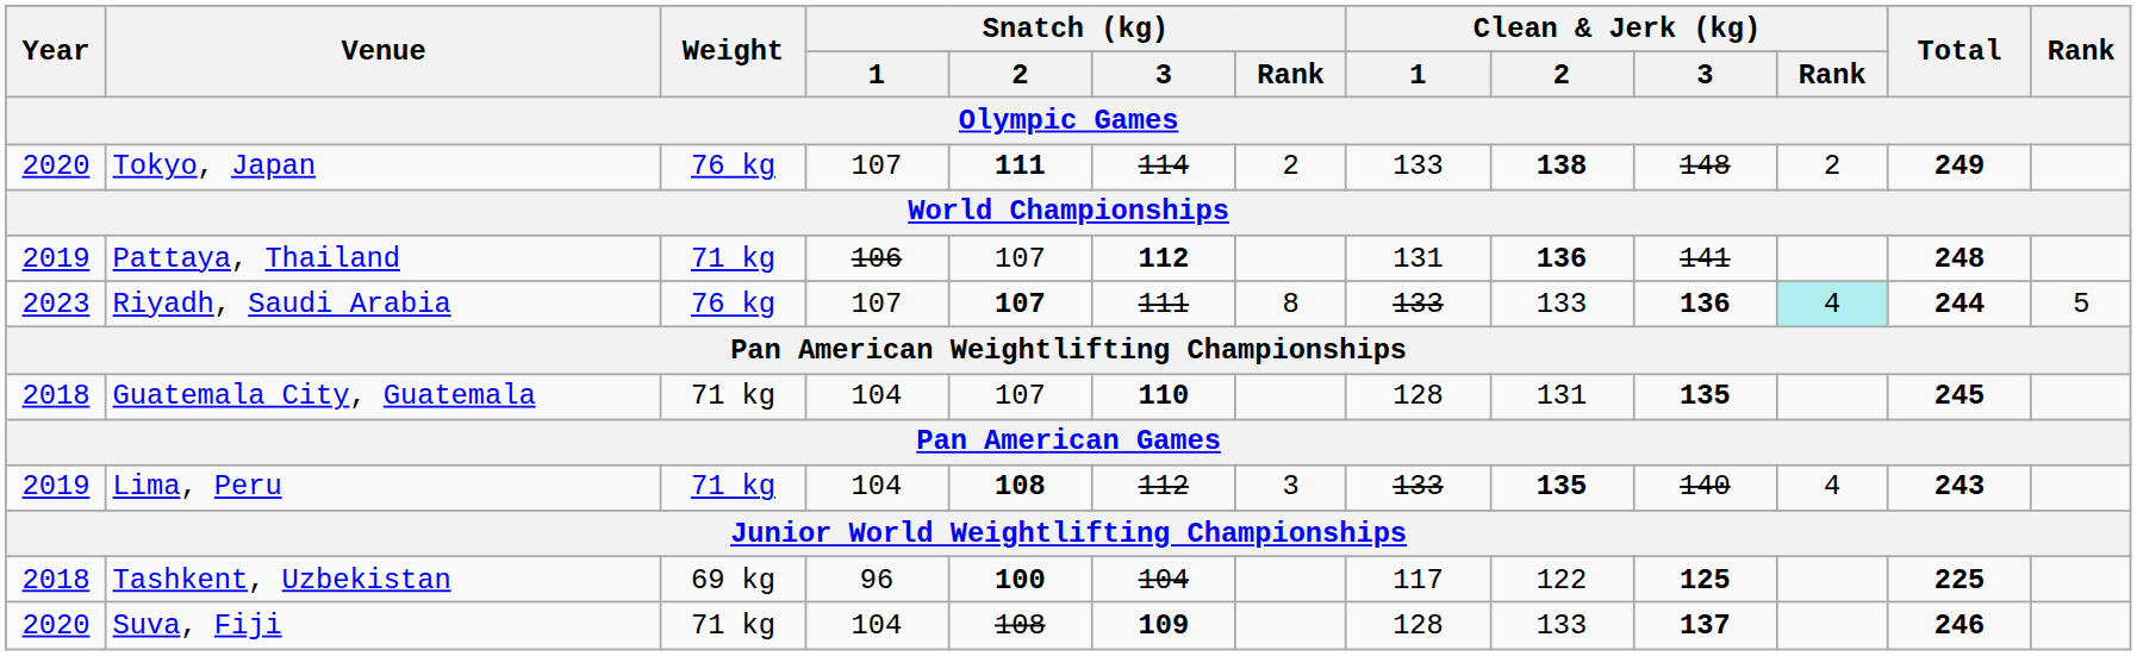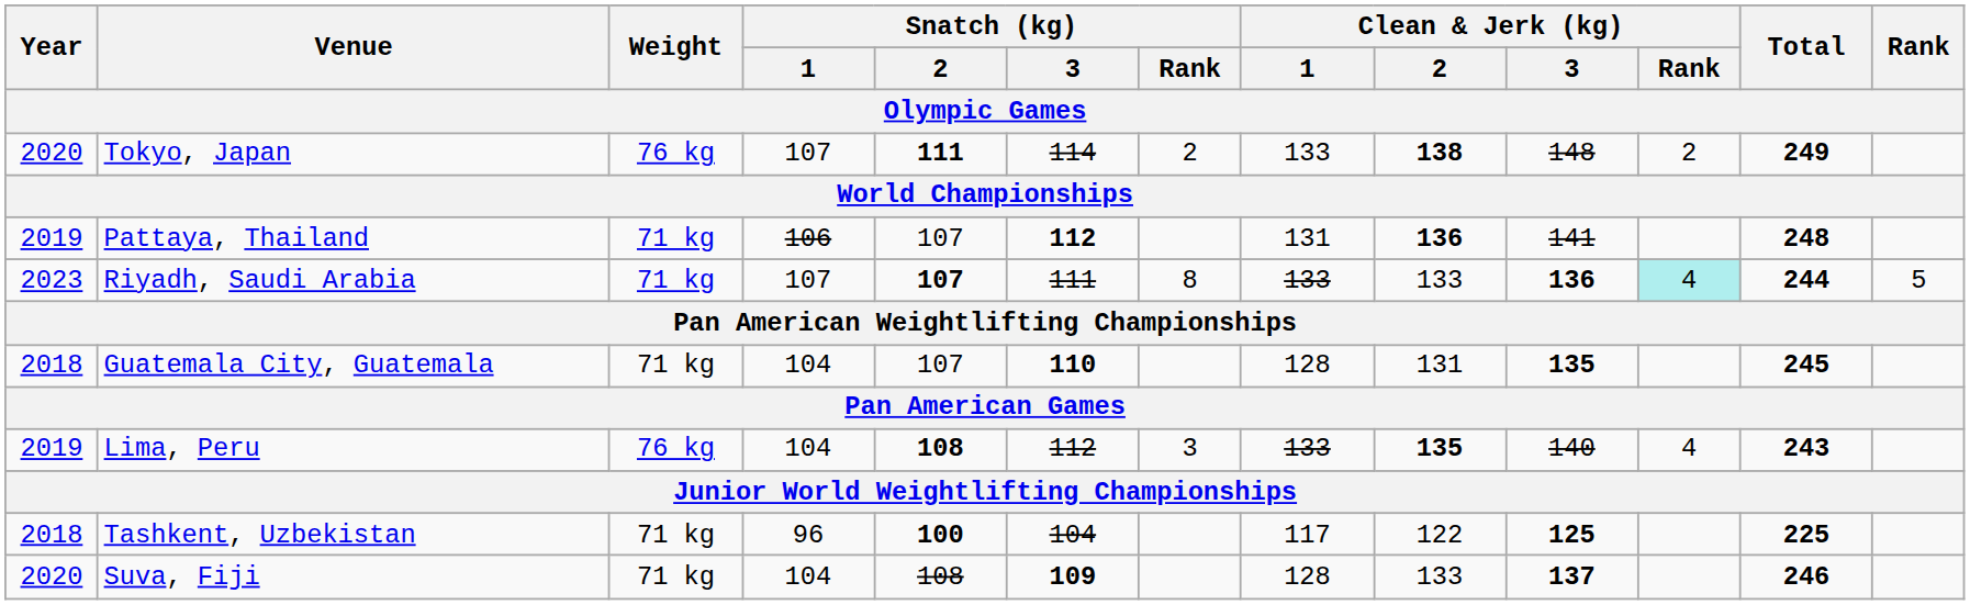Riyadh, Saudi Arabia | Weight: 76 kg -> 71 kg
Lima, Peru | Weight: 71 kg -> 76 kg
Tashkent, Uzbekistan | Weight: 69 kg -> 71 kg
